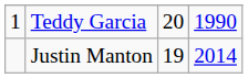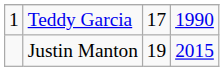Teddy Garcia | column 3: 20 -> 17
Justin Manton | column 4: 2014 -> 2015
